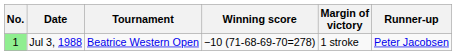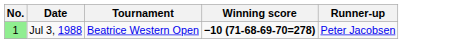- column: Margin of victory | 1 stroke
Jul 3, 1988 | Winning score: normal -> bold
